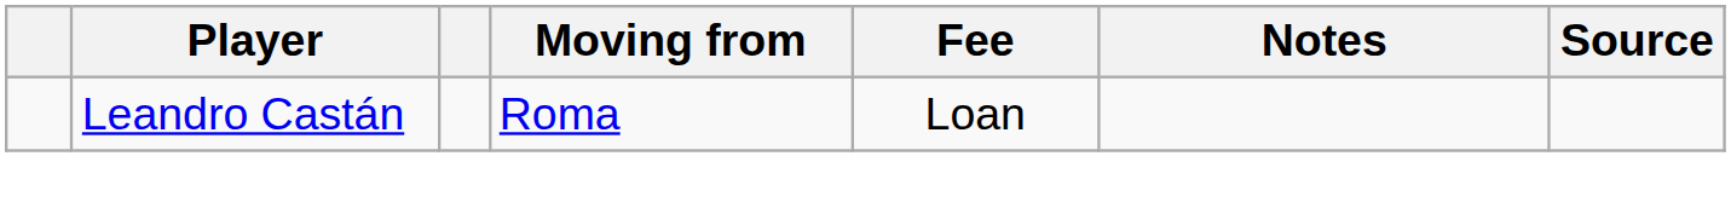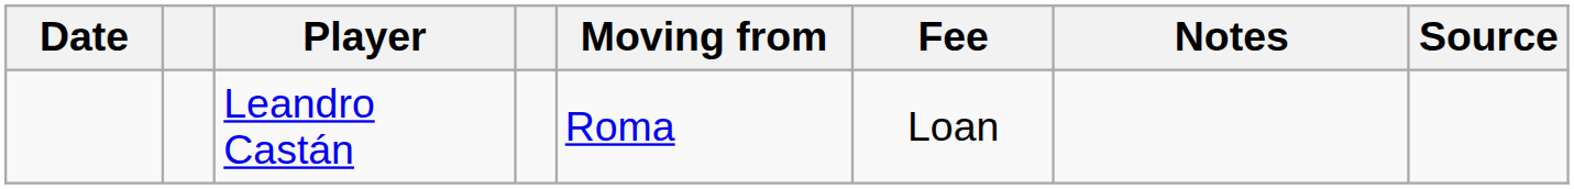+ column: Date
